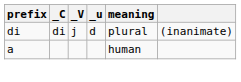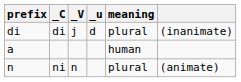+ row: n | ni | n | plural | (animate)
